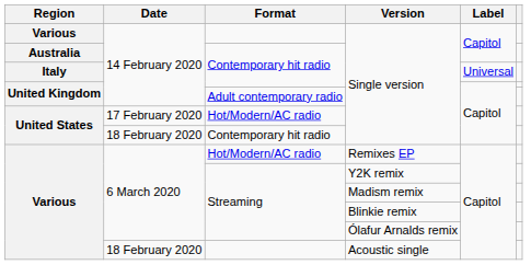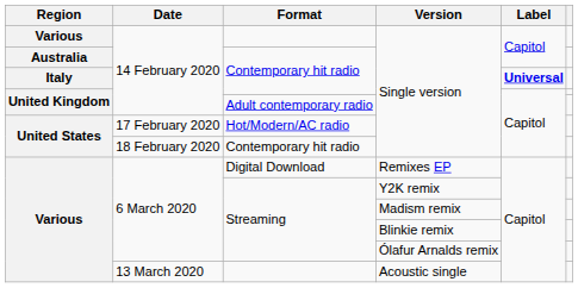Italy / Single version | Label: normal -> bold
Remixes EP | Format: Hot/Modern/AC radio -> Digital Download
Acoustic single | Date: 18 February 2020 -> 13 March 2020
